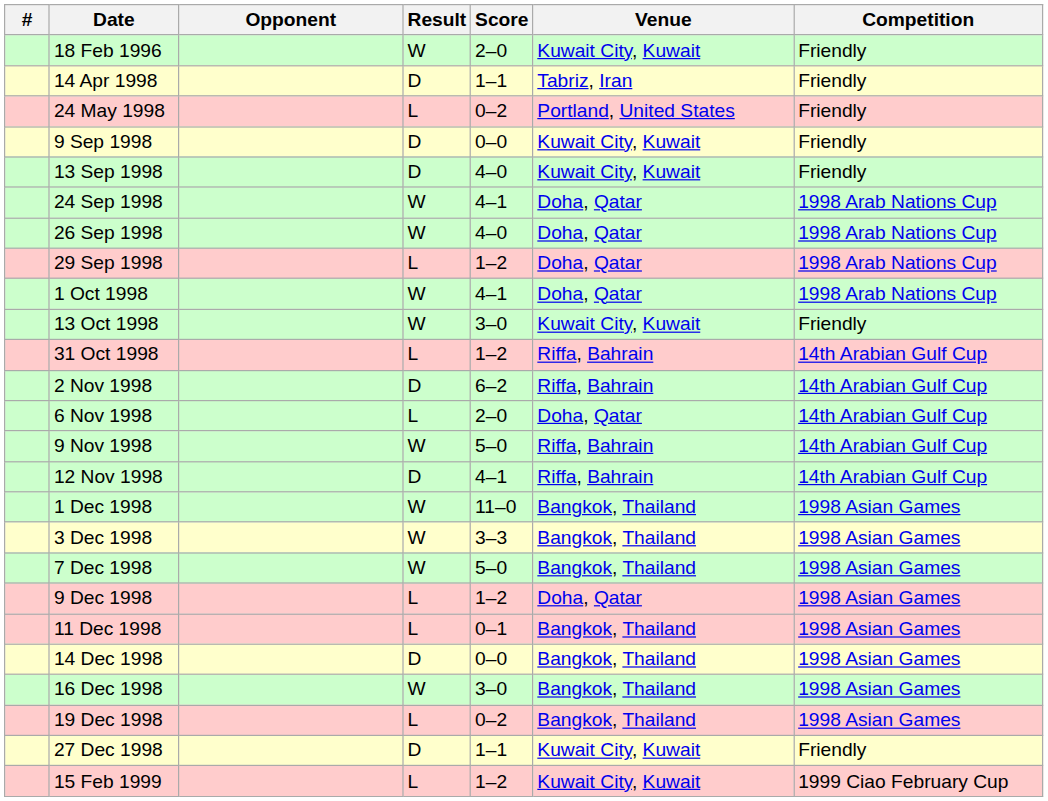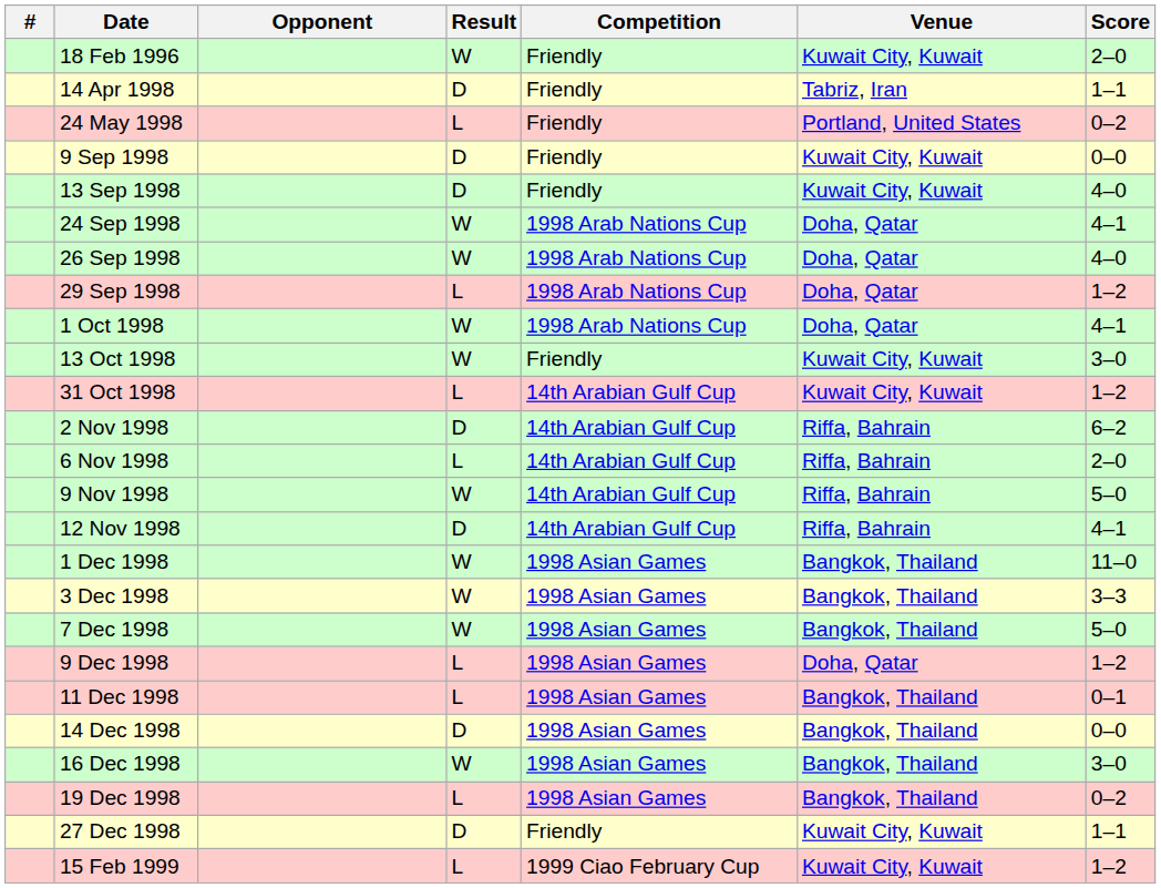columns swapped: Score <-> Competition
31 Oct 1998 | Venue: Riffa, Bahrain -> Kuwait City, Kuwait
6 Nov 1998 | Venue: Doha, Qatar -> Riffa, Bahrain
